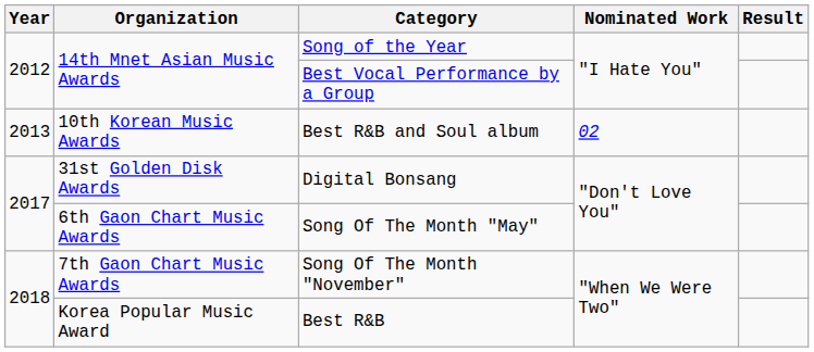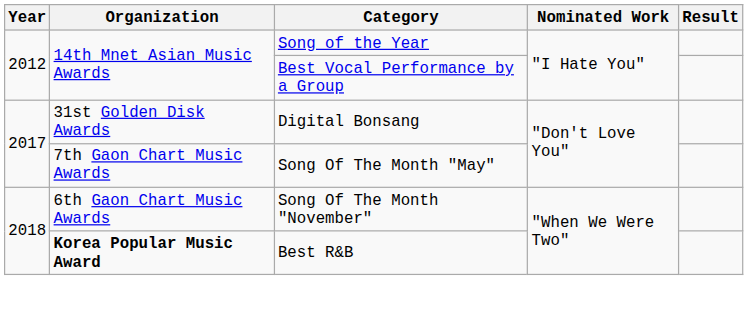- row: 2013 | 10th Korean Music Awards | Best R&B and Soul album | 02
Song Of The Month "May" | Organization: 6th Gaon Chart Music Awards -> 7th Gaon Chart Music Awards
Song Of The Month "November" | Organization: 7th Gaon Chart Music Awards -> 6th Gaon Chart Music Awards
Best R&B | Organization: normal -> bold
